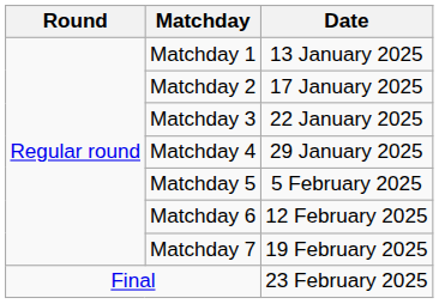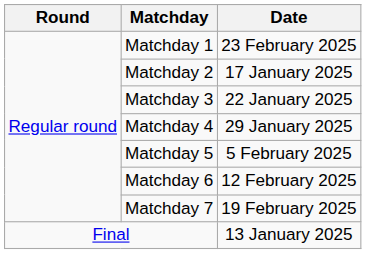Matchday 1 | Date: 13 January 2025 -> 23 February 2025
Final | Date: 23 February 2025 -> 13 January 2025
